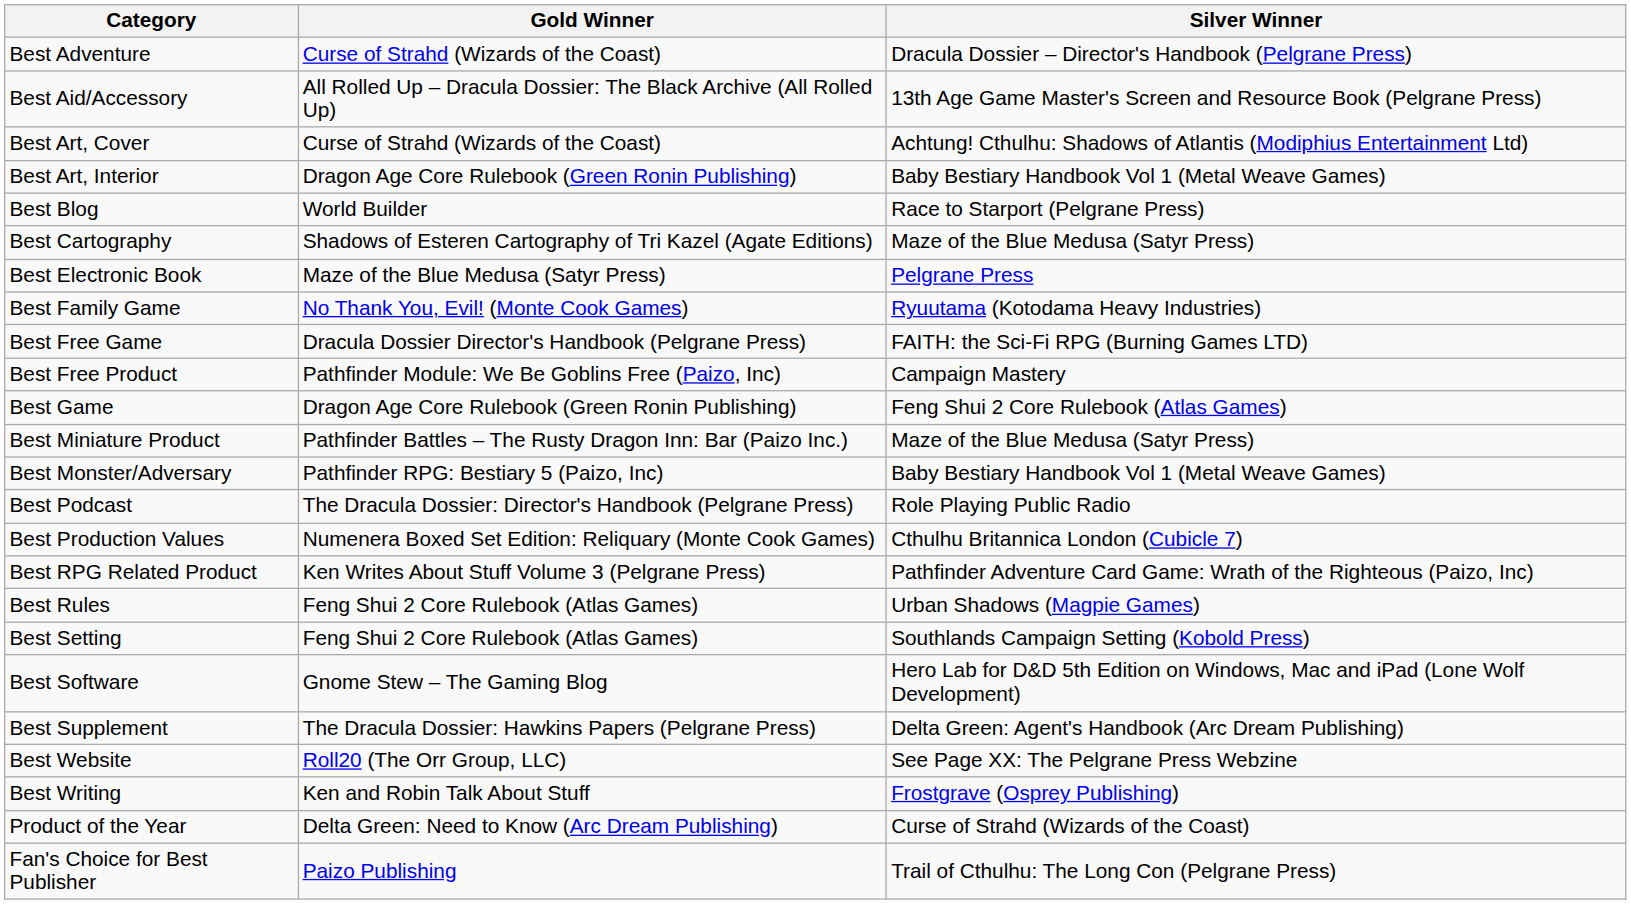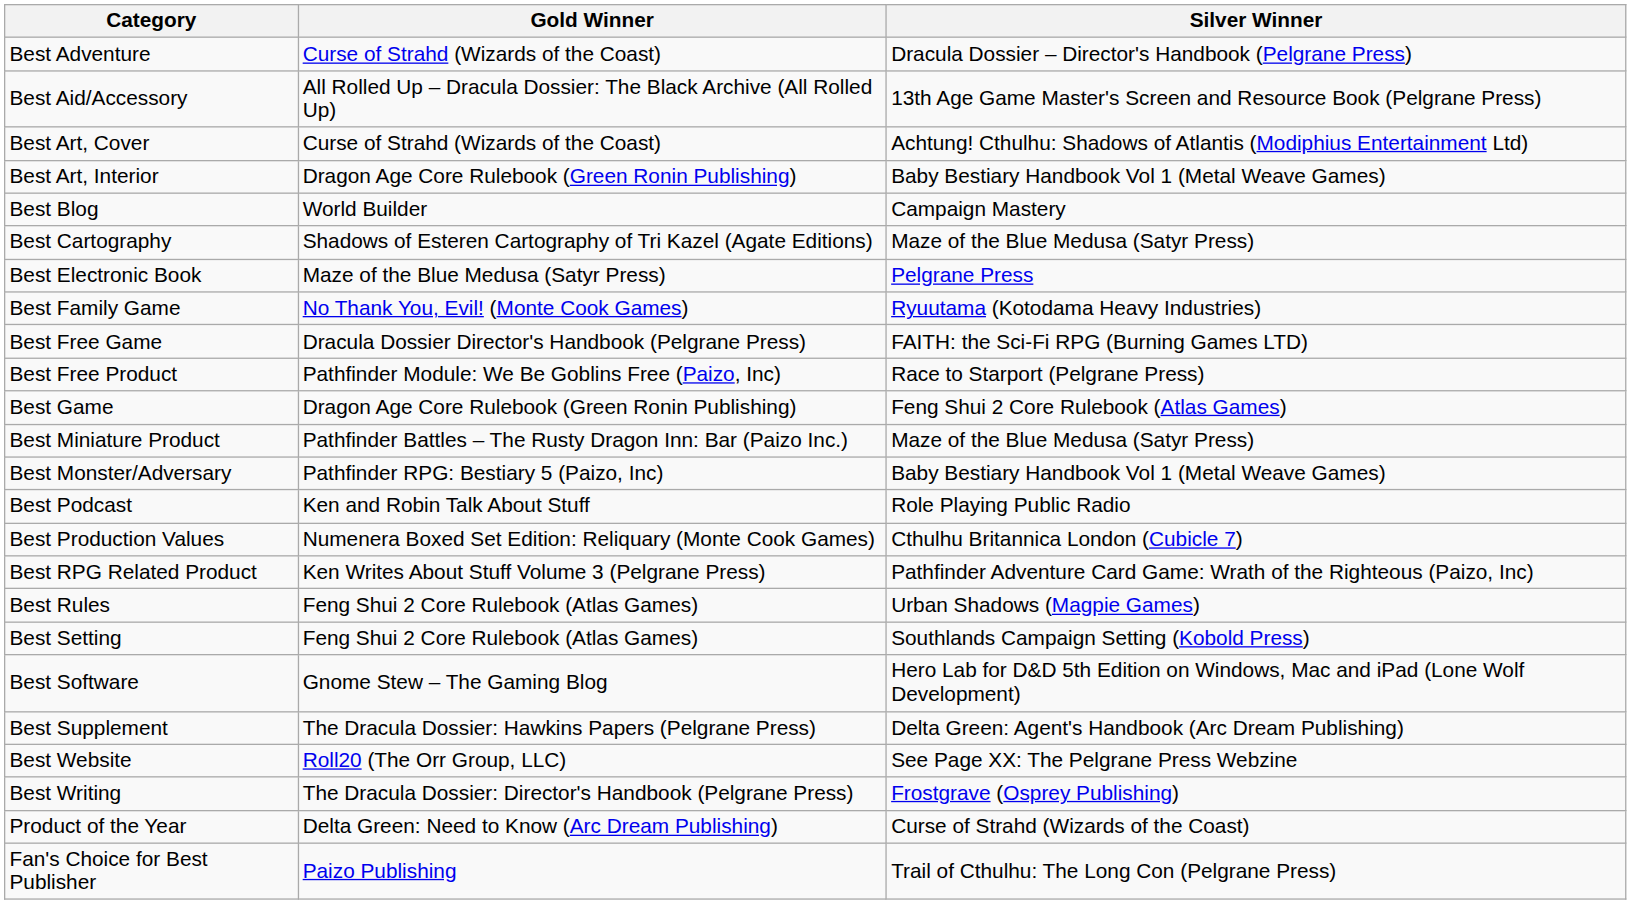Best Blog | Silver Winner: Race to Starport (Pelgrane Press) -> Campaign Mastery
Best Free Product | Silver Winner: Campaign Mastery -> Race to Starport (Pelgrane Press)
Best Podcast | Gold Winner: The Dracula Dossier: Director's Handbook (Pelgrane Press) -> Ken and Robin Talk About Stuff
Best Writing | Gold Winner: Ken and Robin Talk About Stuff -> The Dracula Dossier: Director's Handbook (Pelgrane Press)
